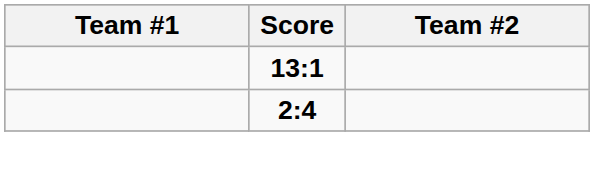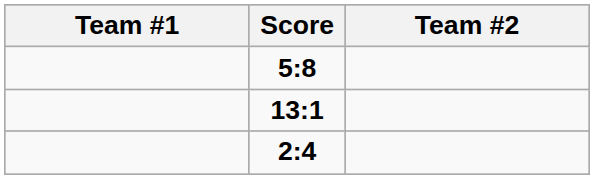+ row: 5:8
